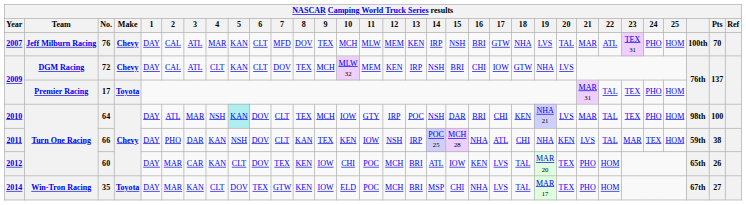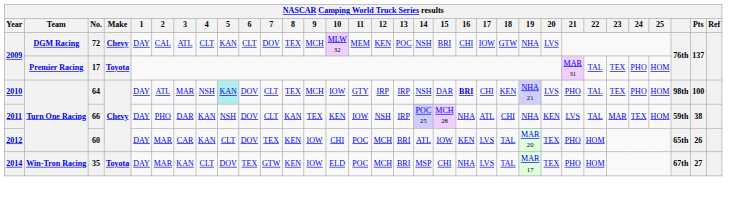- row: 2007 | Jeff Milburn Racing | 76 | Chevy | DAY | CAL | ATL | MAR | KAN | CLT | MFD | DOV | TEX | MCH | MLW | MEM | KEN | IRP | NSH | BRI | GTW | NHA | LVS | TAL | MAR | ATL | TEX 31 | PHO | HOM | 100th | 70
72 | 13: IRP -> POC
64 | 13: POC -> IRP
64 | 16: normal -> bold
64 | 21: MAR -> PHO
